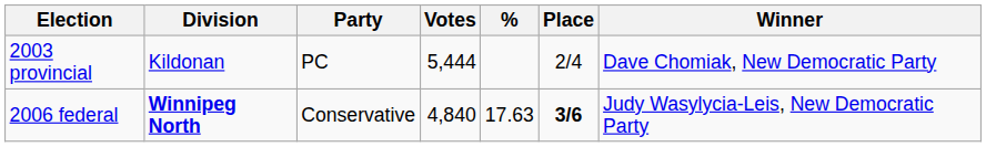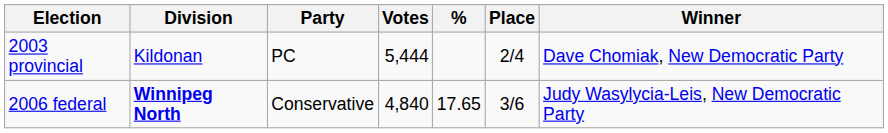2006 federal | %: 17.63 -> 17.65
2006 federal | Place: bold -> normal
